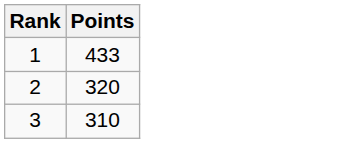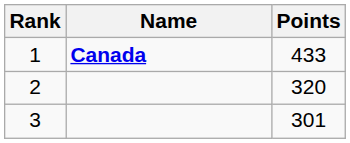+ column: Name | Canada
3 | Points: 310 -> 301
